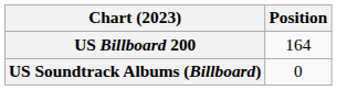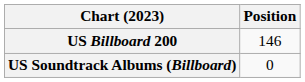US Billboard 200 | Position: 164 -> 146
